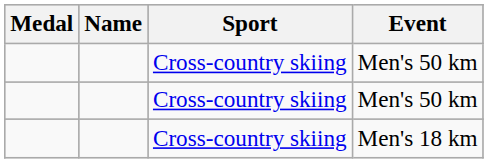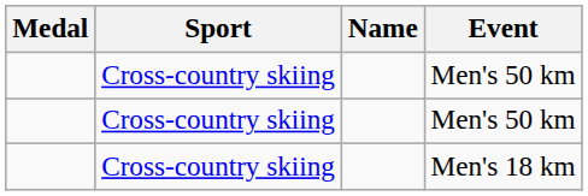columns swapped: Name <-> Sport
